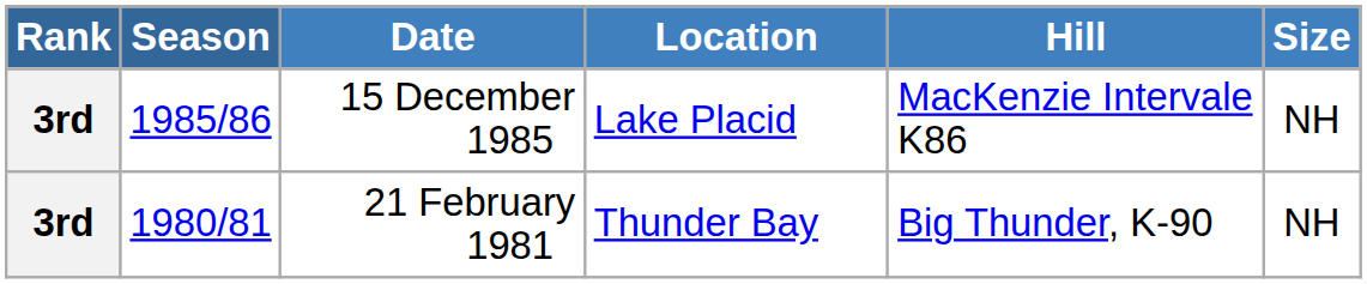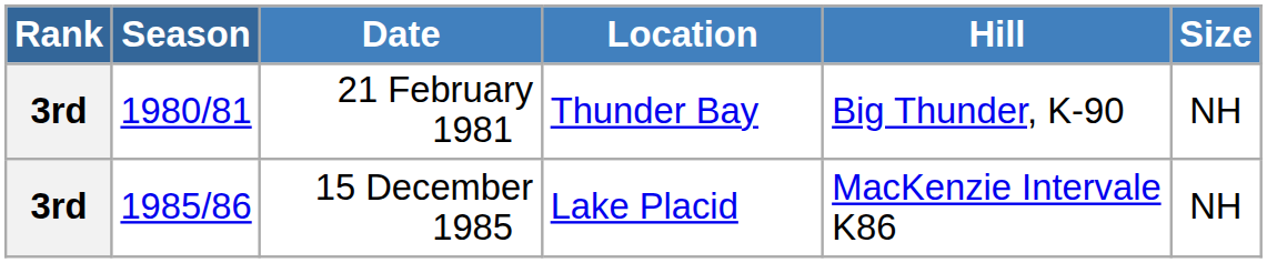rows swapped: 21 February 1981 <-> 15 December 1985
